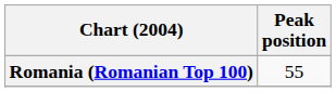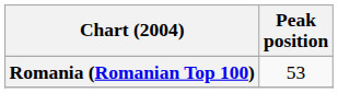Romania (Romanian Top 100) | Peak position: 55 -> 53
